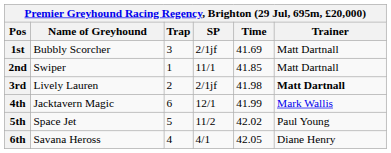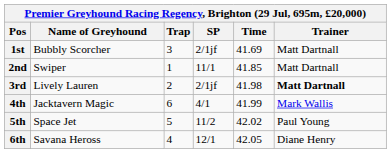4th | SP: 12/1 -> 4/1
6th | SP: 4/1 -> 12/1
